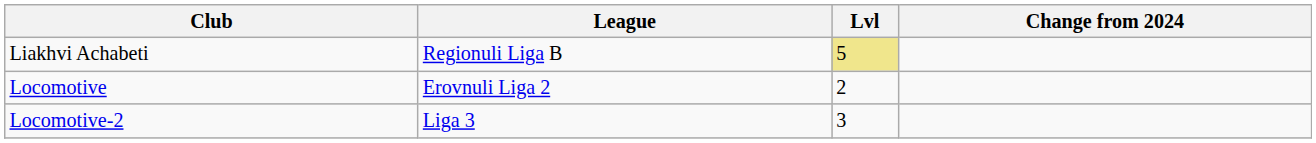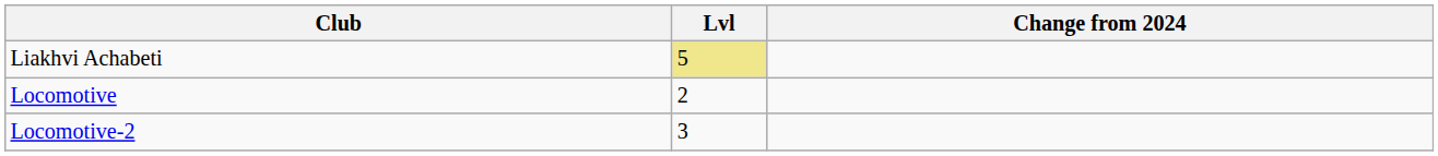- column: League | Regionuli Liga B | Erovnuli Liga 2 | Liga 3
